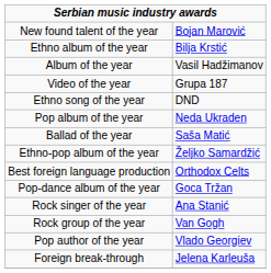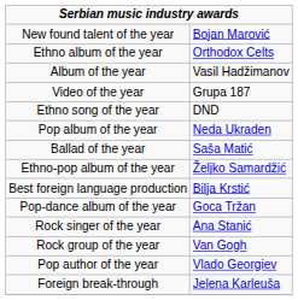Ethno album of the year | column 2: Bilja Krstić -> Orthodox Celts
Best foreign language production | column 2: Orthodox Celts -> Bilja Krstić
